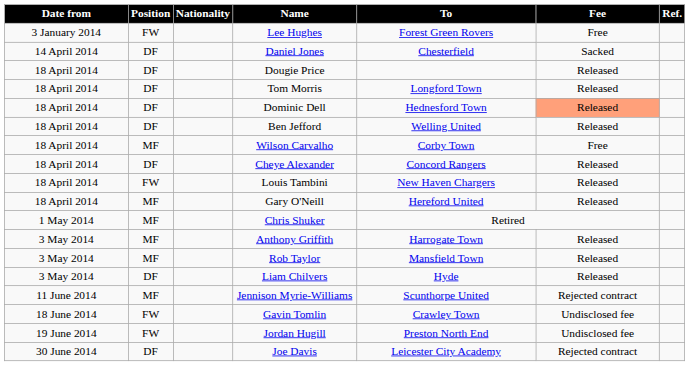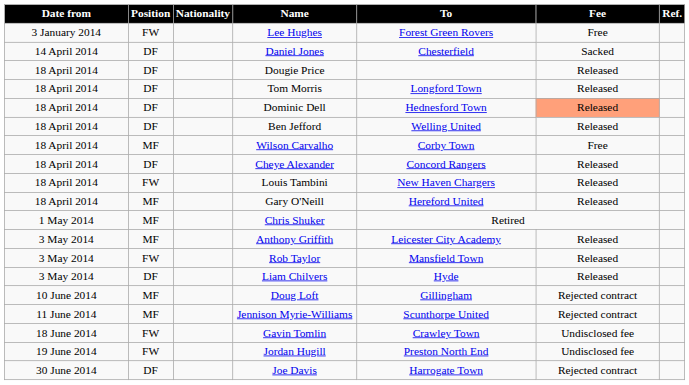Anthony Griffith | To: Harrogate Town -> Leicester City Academy
Rob Taylor | Position: MF -> FW
+ row: 10 June 2014 | MF | Doug Loft | Gillingham | Rejected contract
Joe Davis | To: Leicester City Academy -> Harrogate Town
